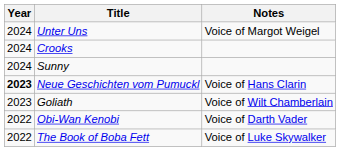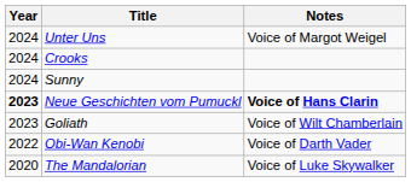Neue Geschichten vom Pumuckl | Notes: normal -> bold
- row: 2022 | The Book of Boba Fett | Voice of Luke Skywalker
+ row: 2020 | The Mandalorian | Voice of Luke Skywalker
